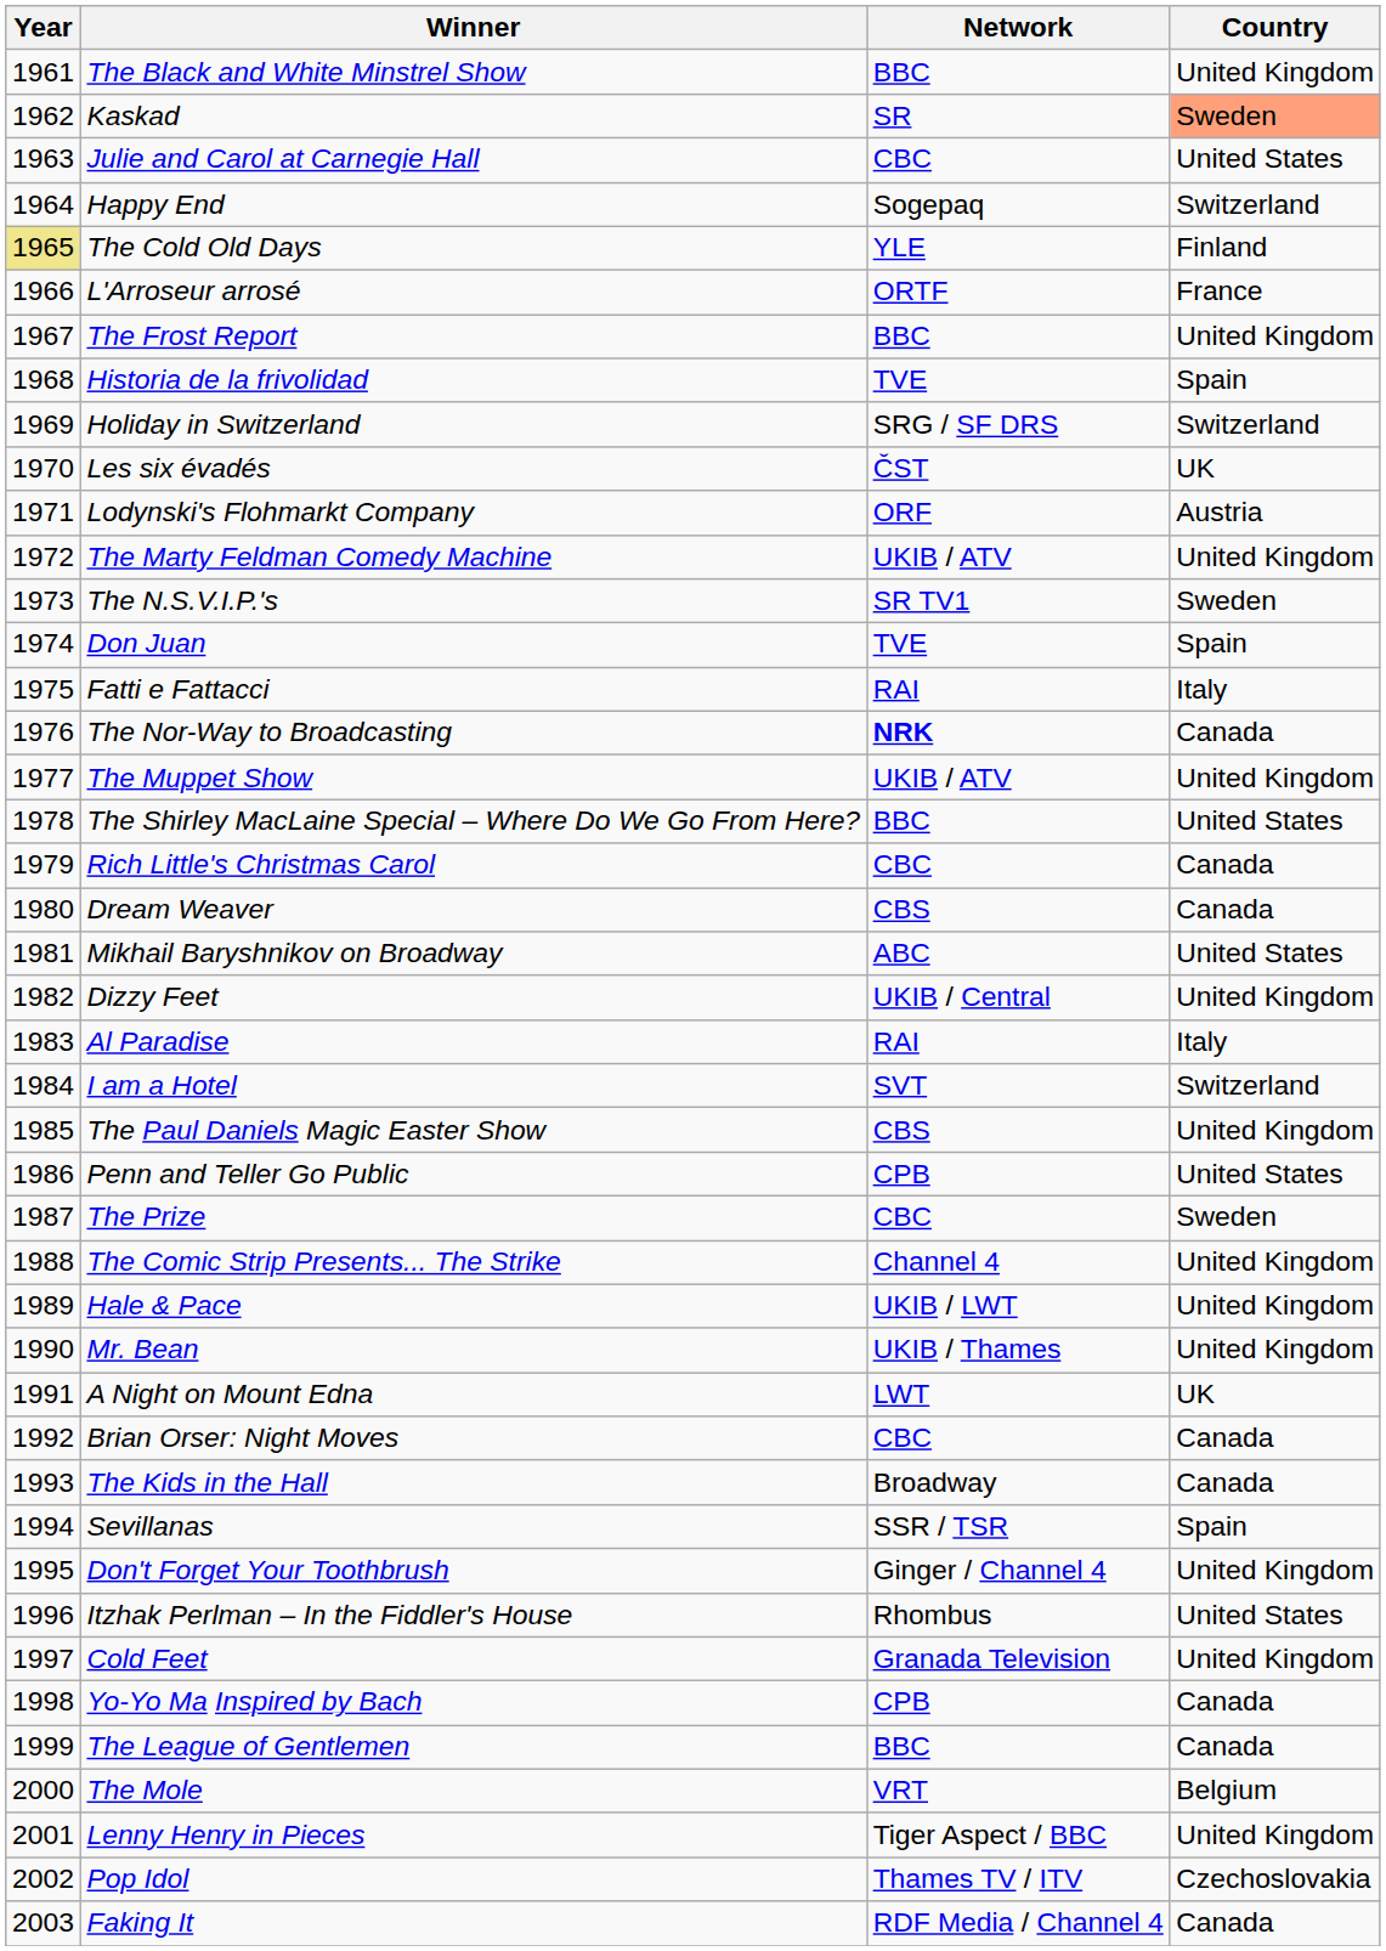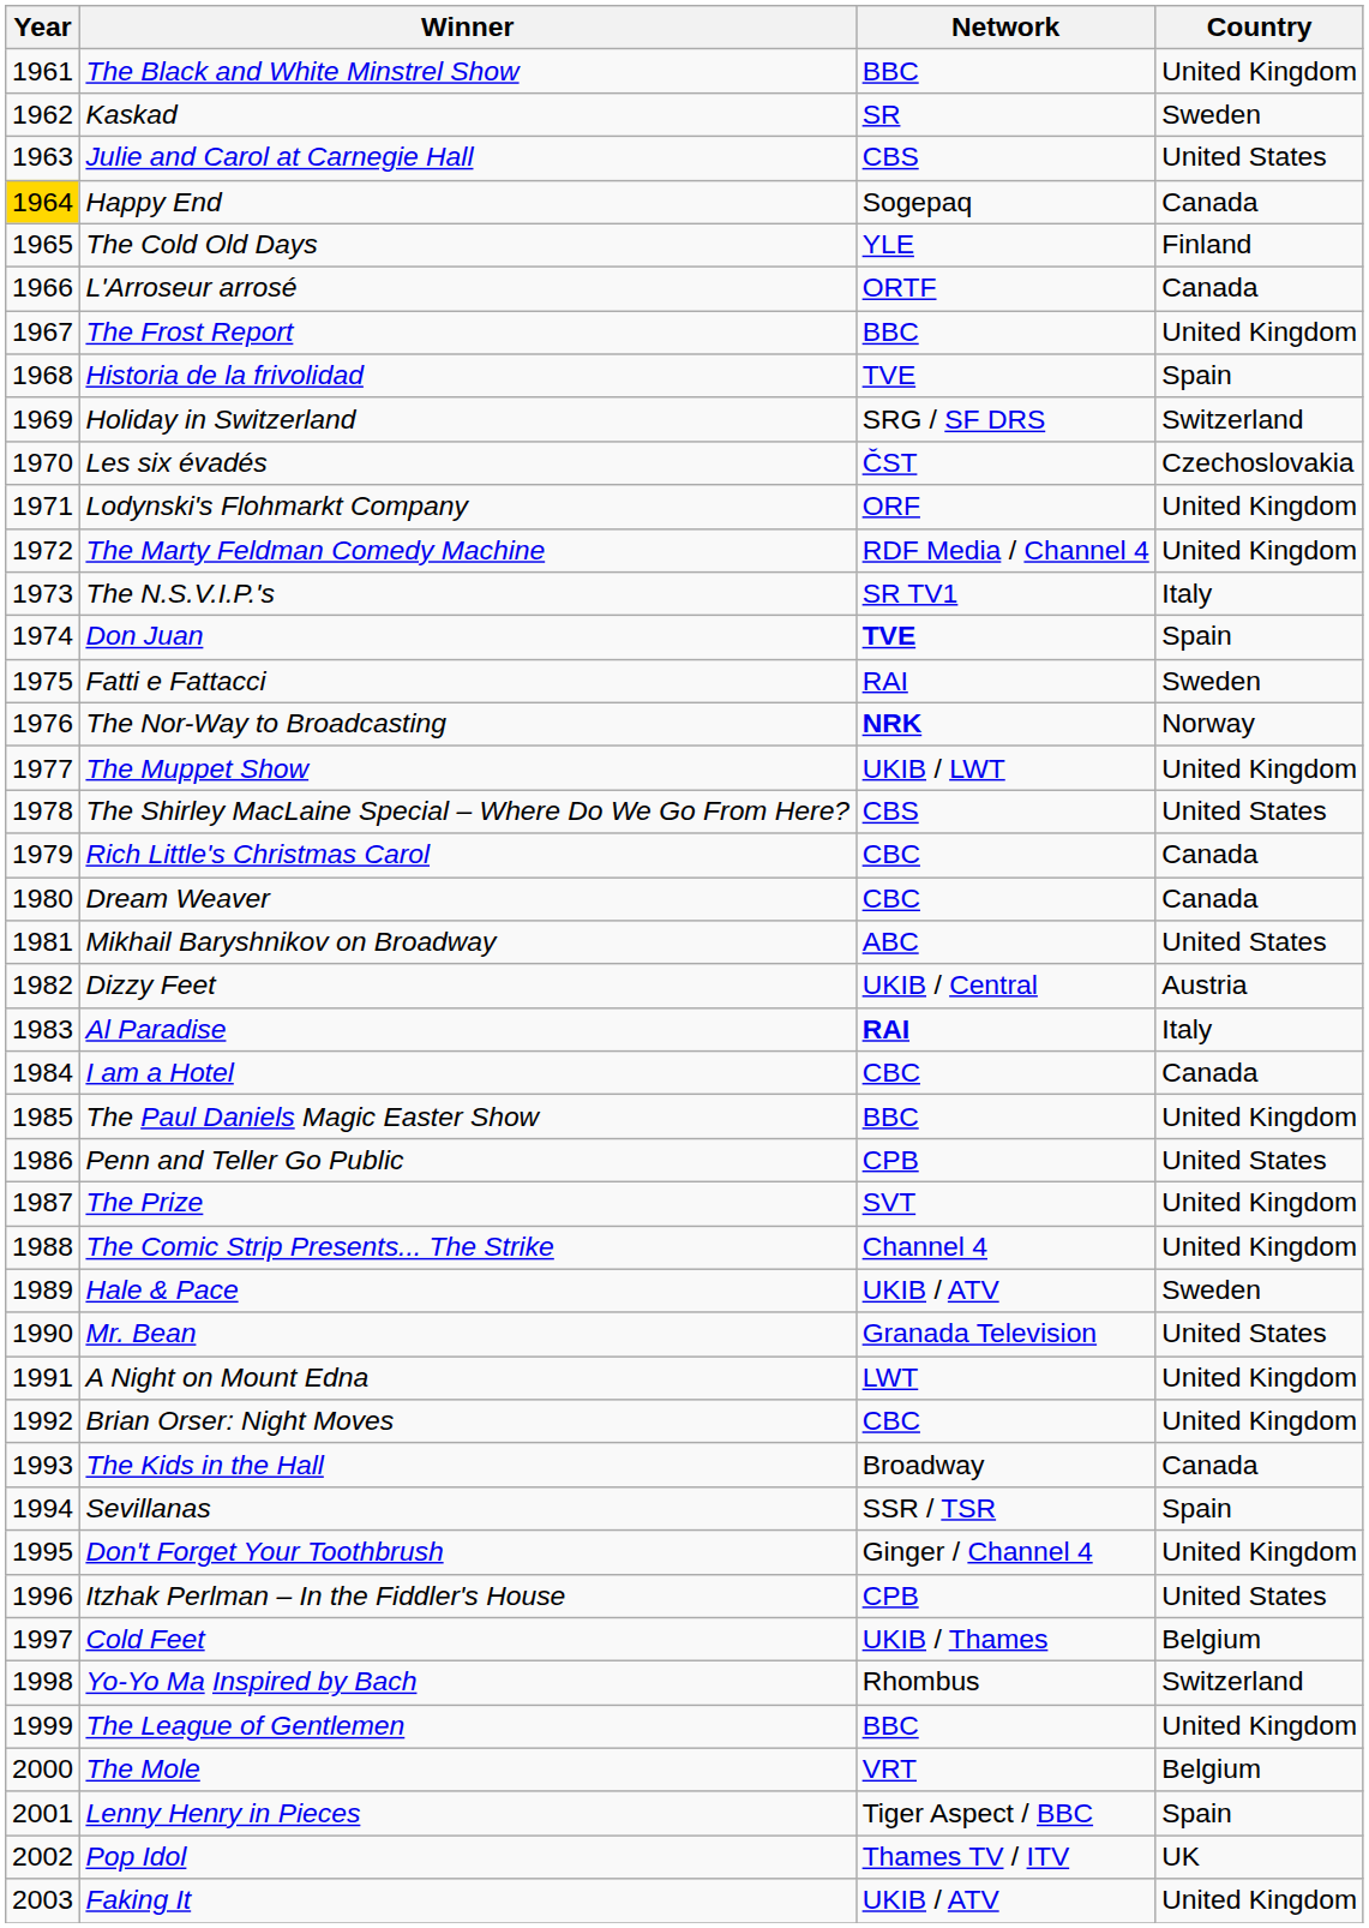Kaskad | Country: lightsalmon background -> no background
Julie and Carol at Carnegie Hall | Network: CBC -> CBS
Happy End | Year: no background -> gold background
Happy End | Country: Switzerland -> Canada
The Cold Old Days | Year: khaki background -> no background
L'Arroseur arrosé | Country: France -> Canada
Les six évadés | Country: UK -> Czechoslovakia
Lodynski's Flohmarkt Company | Country: Austria -> United Kingdom
The Marty Feldman Comedy Machine | Network: UKIB / ATV -> RDF Media / Channel 4
The N.S.V.I.P.'s | Country: Sweden -> Italy
Don Juan | Network: normal -> bold
Fatti e Fattacci | Country: Italy -> Sweden
The Nor-Way to Broadcasting | Country: Canada -> Norway
The Muppet Show | Network: UKIB / ATV -> UKIB / LWT
The Shirley MacLaine Special – Where Do We Go From Here? | Network: BBC -> CBS
Dream Weaver | Network: CBS -> CBC
Dizzy Feet | Country: United Kingdom -> Austria
Al Paradise | Network: normal -> bold
I am a Hotel | Network: SVT -> CBC
I am a Hotel | Country: Switzerland -> Canada
The Paul Daniels Magic Easter Show | Network: CBS -> BBC
The Prize | Network: CBC -> SVT
The Prize | Country: Sweden -> United Kingdom
Hale & Pace | Network: UKIB / LWT -> UKIB / ATV
Hale & Pace | Country: United Kingdom -> Sweden
Mr. Bean | Network: UKIB / Thames -> Granada Television
Mr. Bean | Country: United Kingdom -> United States
A Night on Mount Edna | Country: UK -> United Kingdom
Brian Orser: Night Moves | Country: Canada -> United Kingdom
Itzhak Perlman – In the Fiddler's House | Network: Rhombus -> CPB
Cold Feet | Network: Granada Television -> UKIB / Thames
Cold Feet | Country: United Kingdom -> Belgium
Yo-Yo Ma Inspired by Bach | Network: CPB -> Rhombus
Yo-Yo Ma Inspired by Bach | Country: Canada -> Switzerland
The League of Gentlemen | Country: Canada -> United Kingdom
Lenny Henry in Pieces | Country: United Kingdom -> Spain
Pop Idol | Country: Czechoslovakia -> UK
Faking It | Network: RDF Media / Channel 4 -> UKIB / ATV
Faking It | Country: Canada -> United Kingdom
